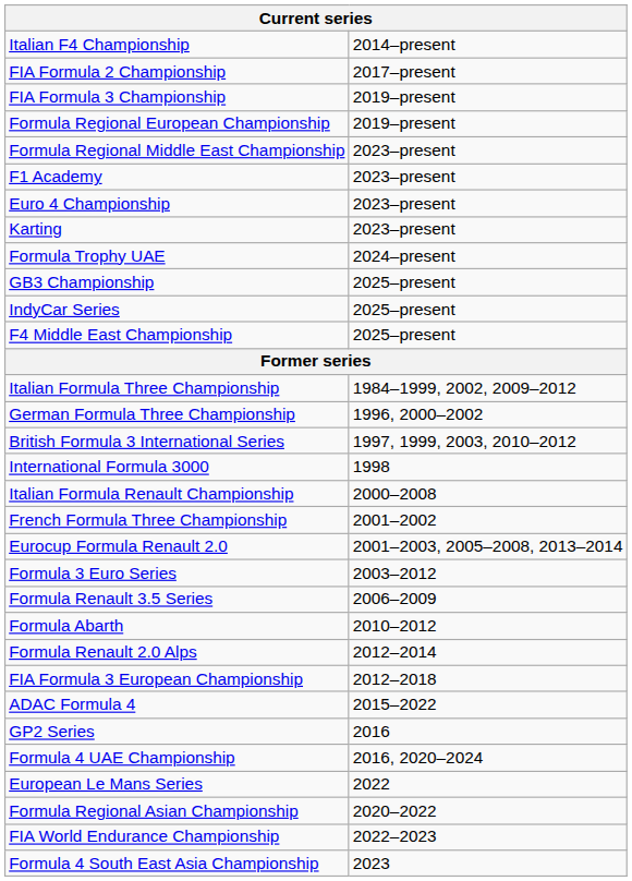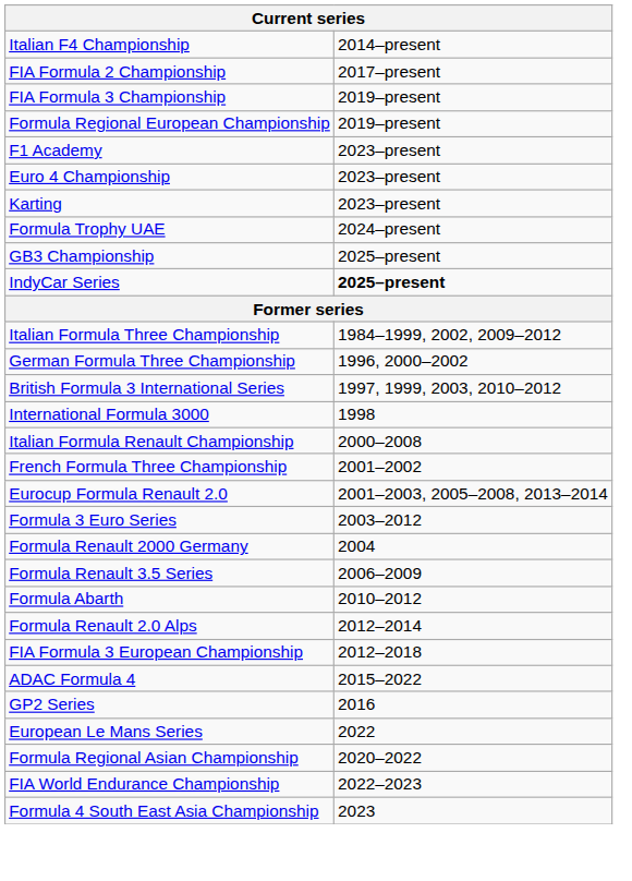- row: Formula Regional Middle East Championship | 2023–present
IndyCar Series | column 2: normal -> bold
- row: F4 Middle East Championship | 2025–present
+ row: Formula Renault 2000 Germany | 2004
- row: Formula 4 UAE Championship | 2016, 2020–2024
